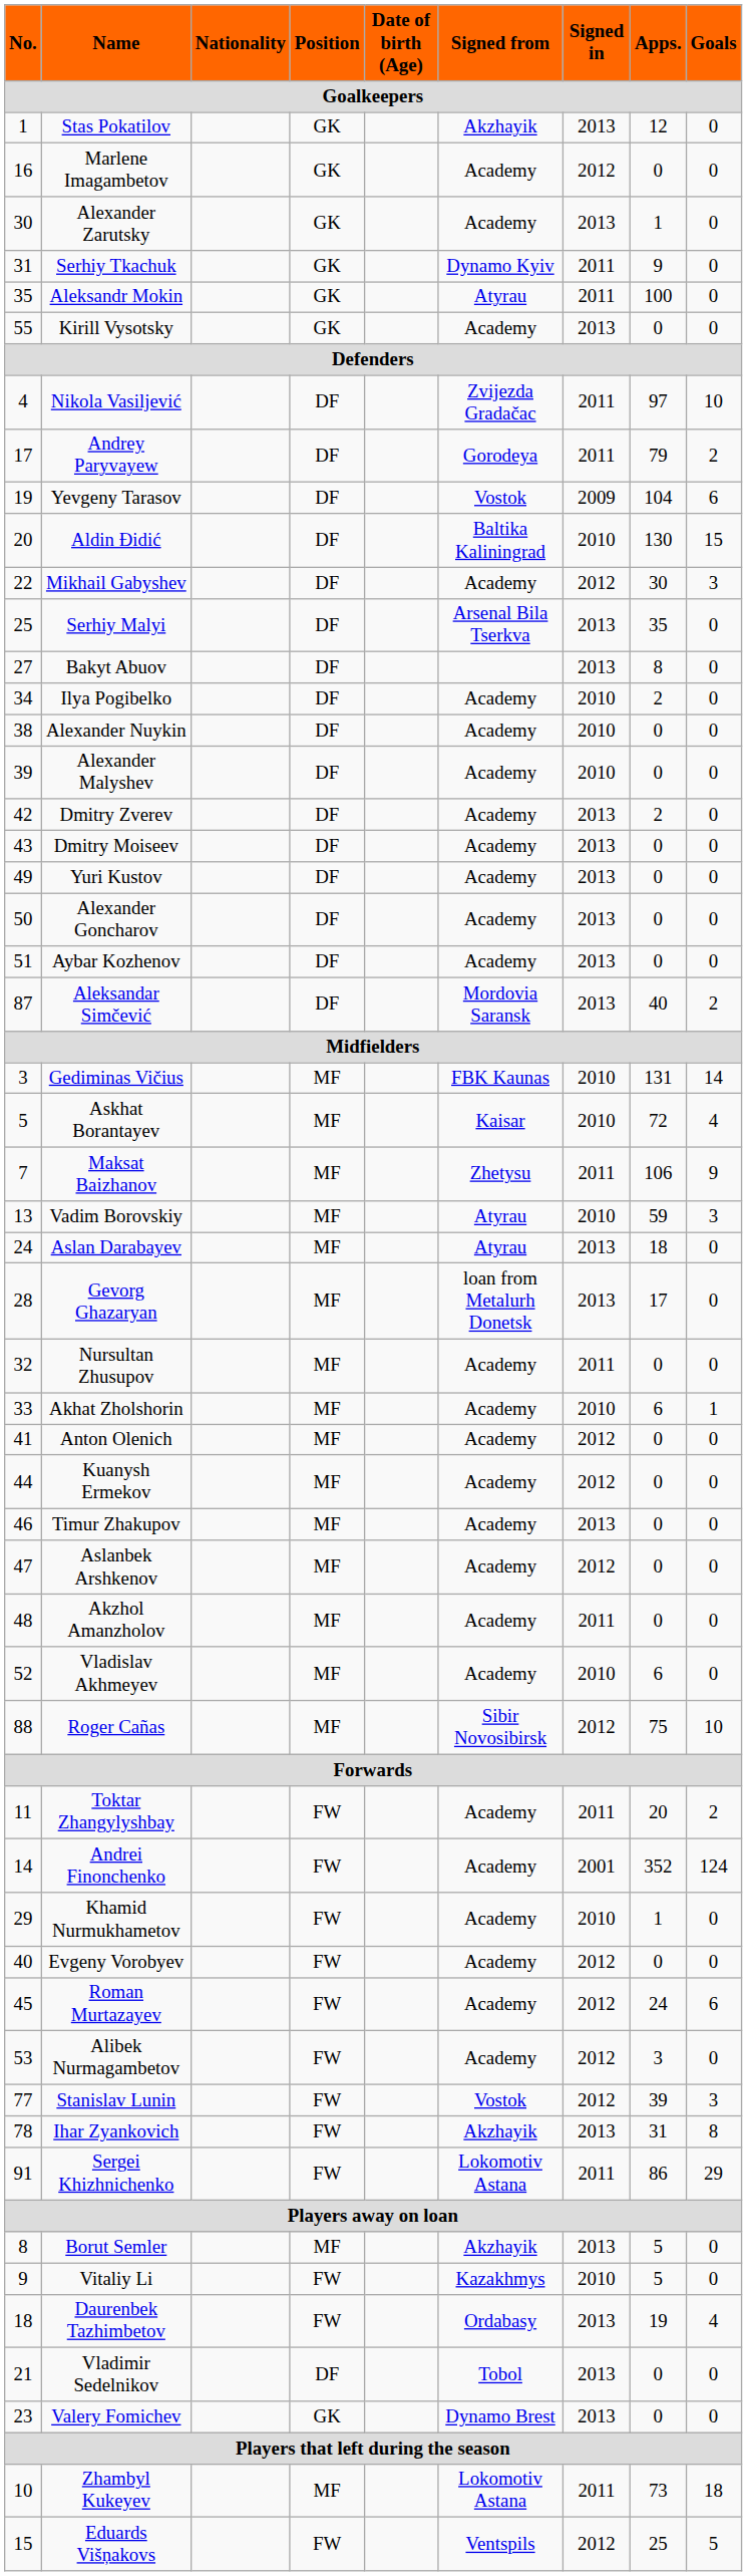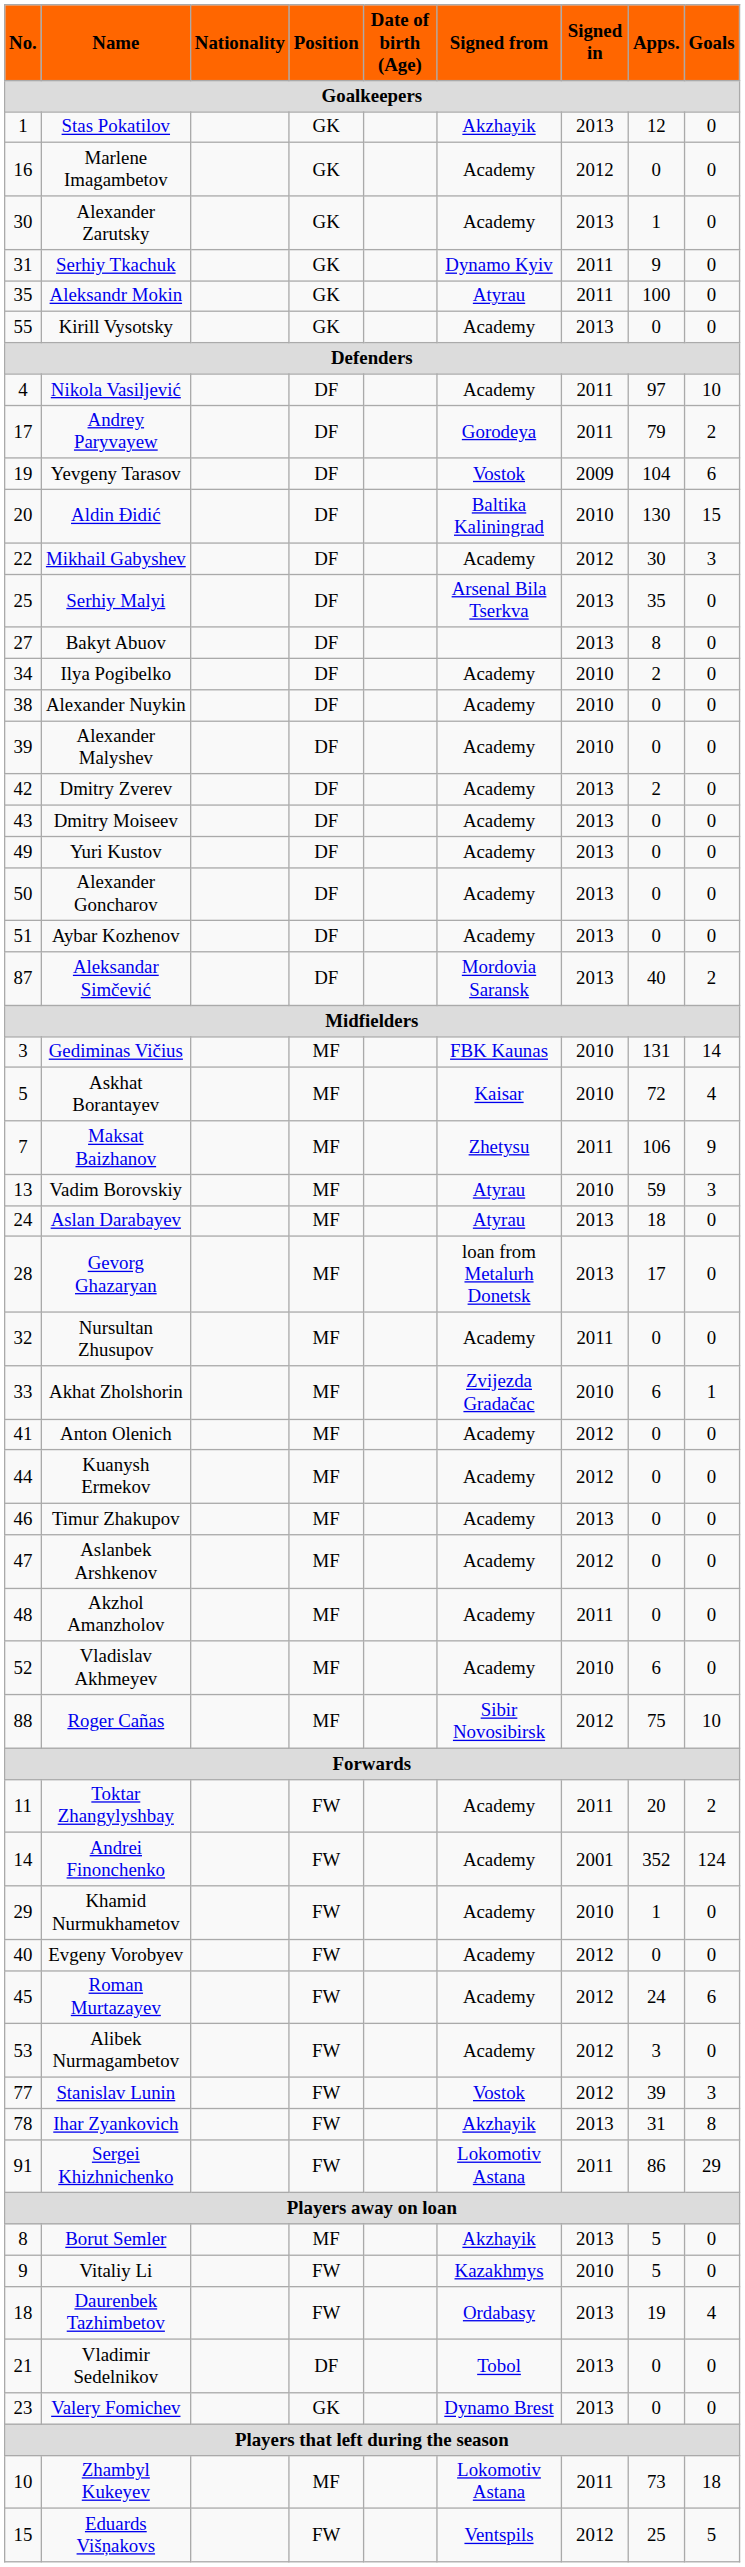Nikola Vasiljević | Signed from: Zvijezda Gradačac -> Academy
Akhat Zholshorin | Signed from: Academy -> Zvijezda Gradačac
